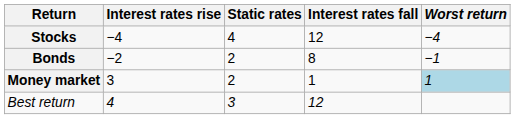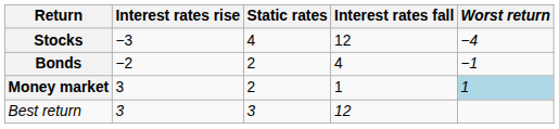Stocks | Interest rates rise: −4 -> −3
Bonds | Interest rates fall: 8 -> 4
Best return | Interest rates rise: 4 -> 3
